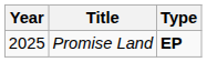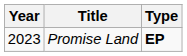Promise Land | Year: 2025 -> 2023
